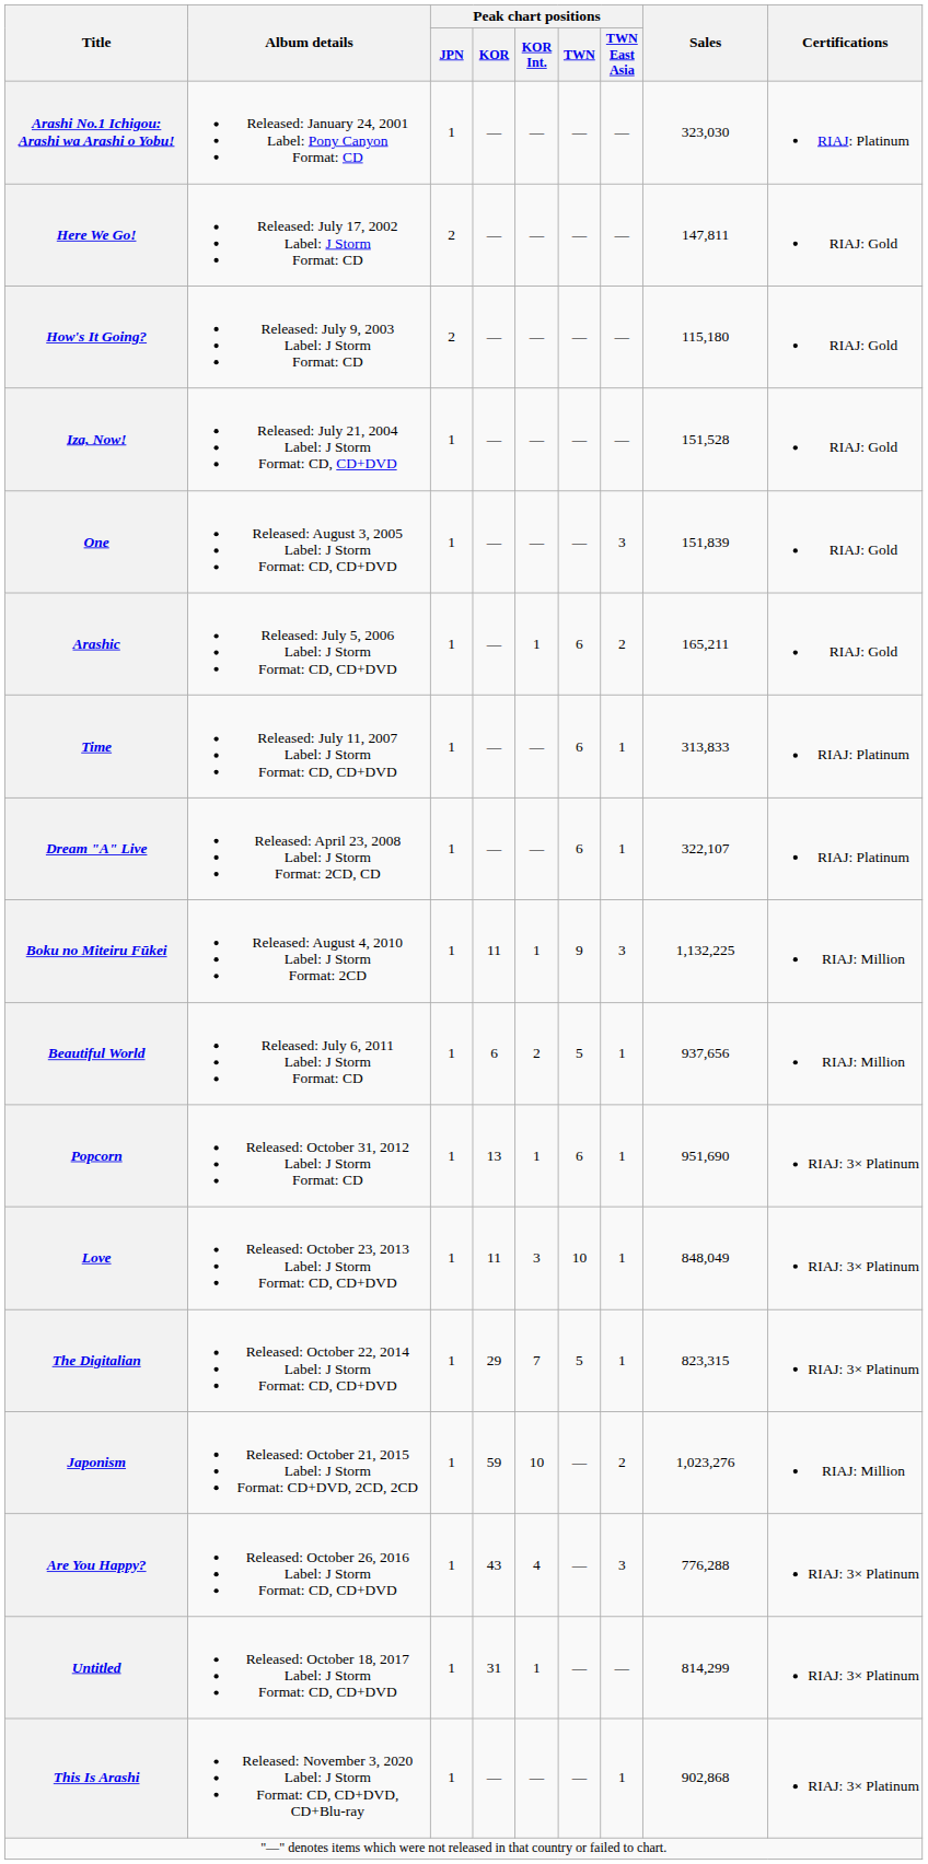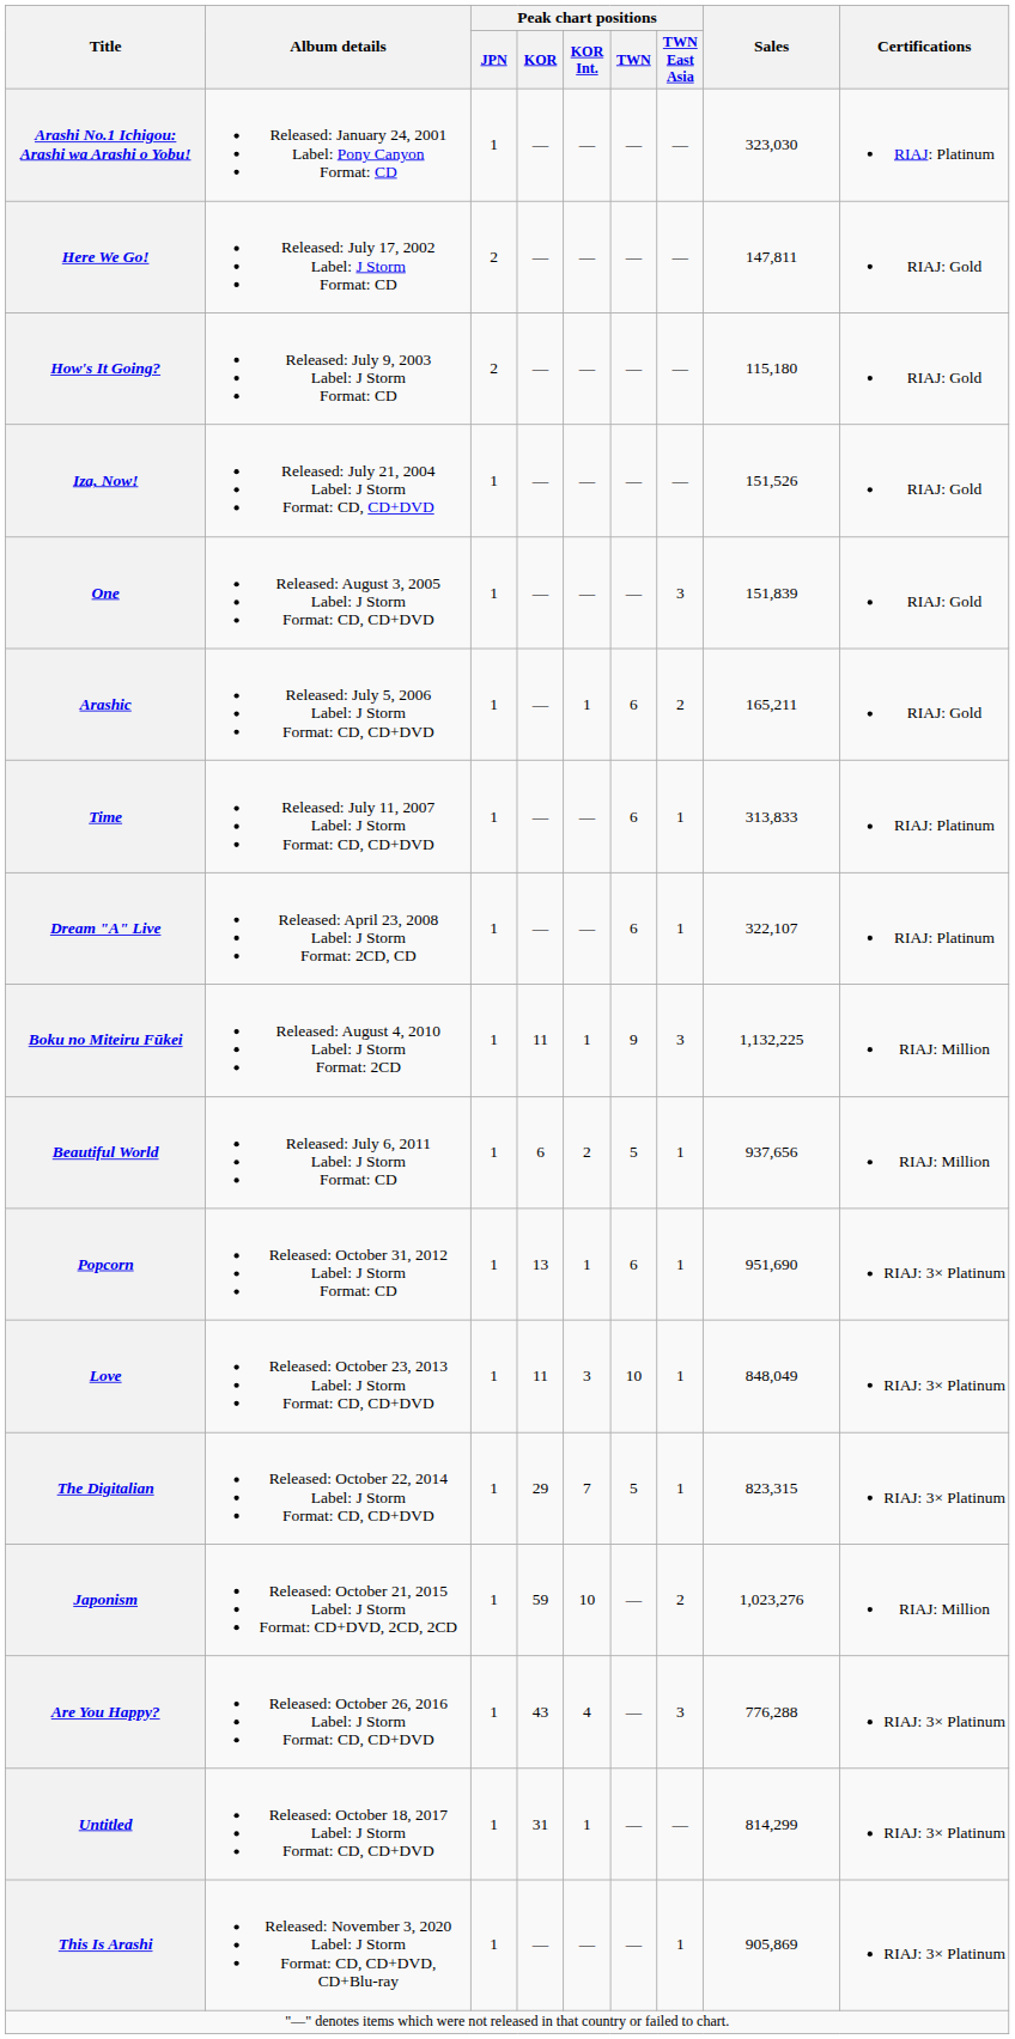Iza, Now! | Sales: 151,528 -> 151,526
This Is Arashi | Sales: 902,868 -> 905,869
